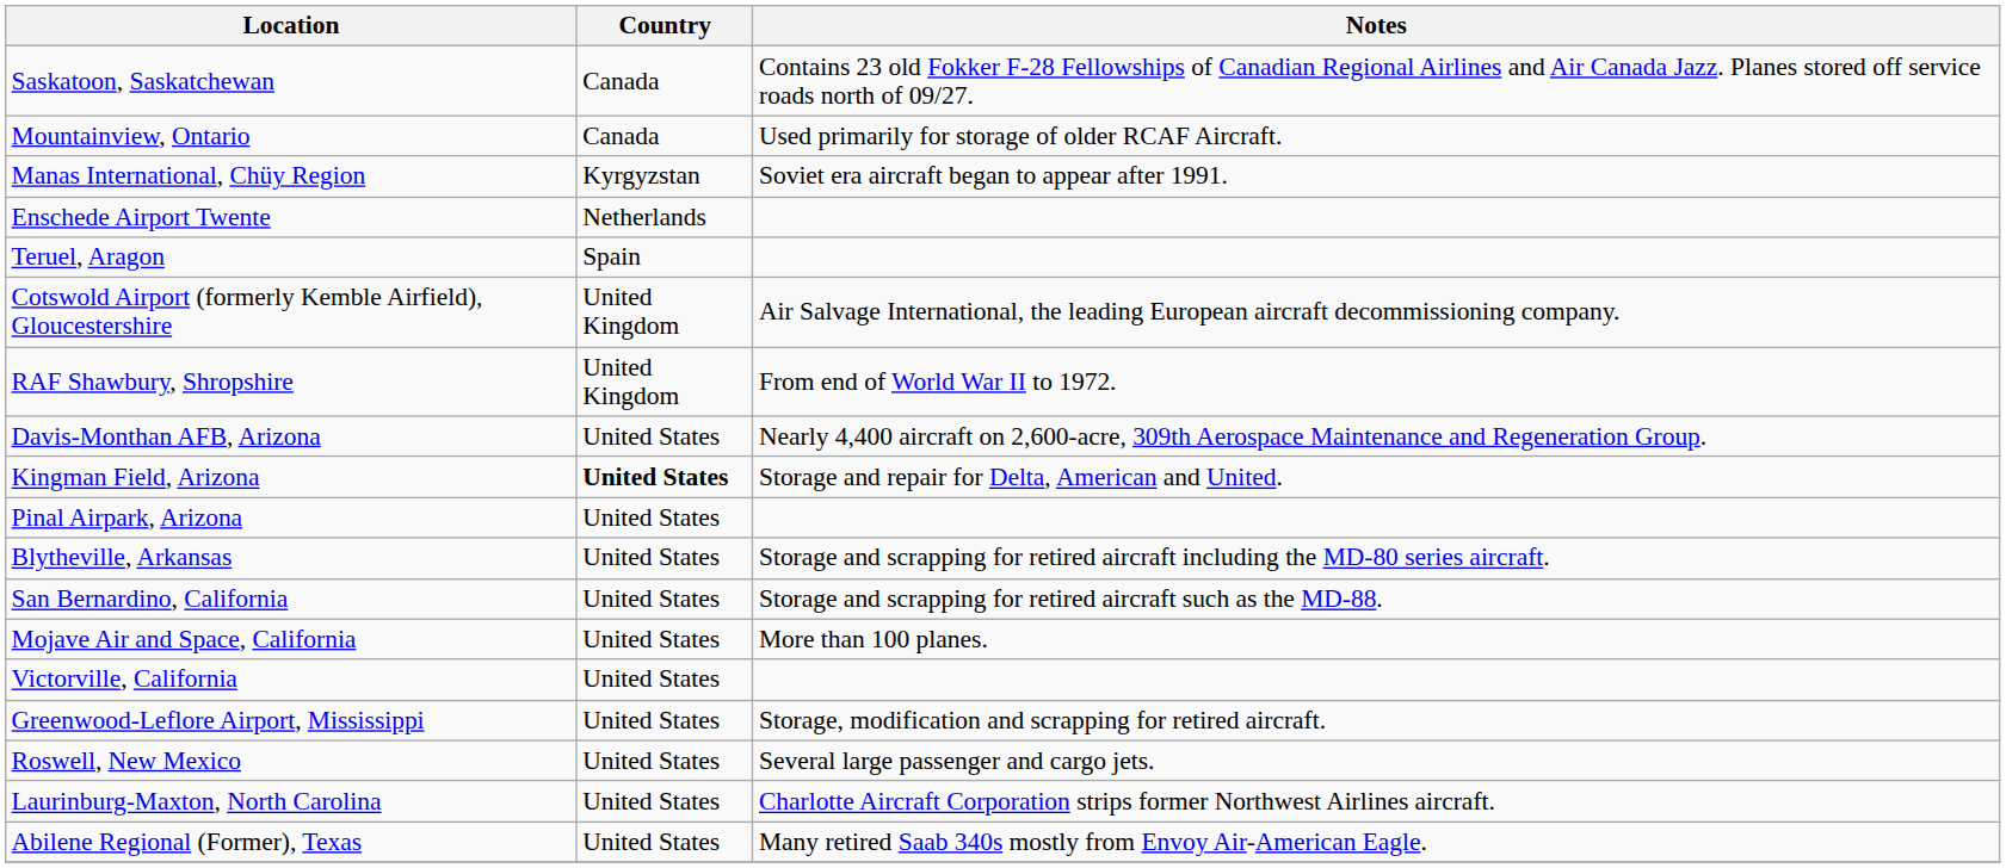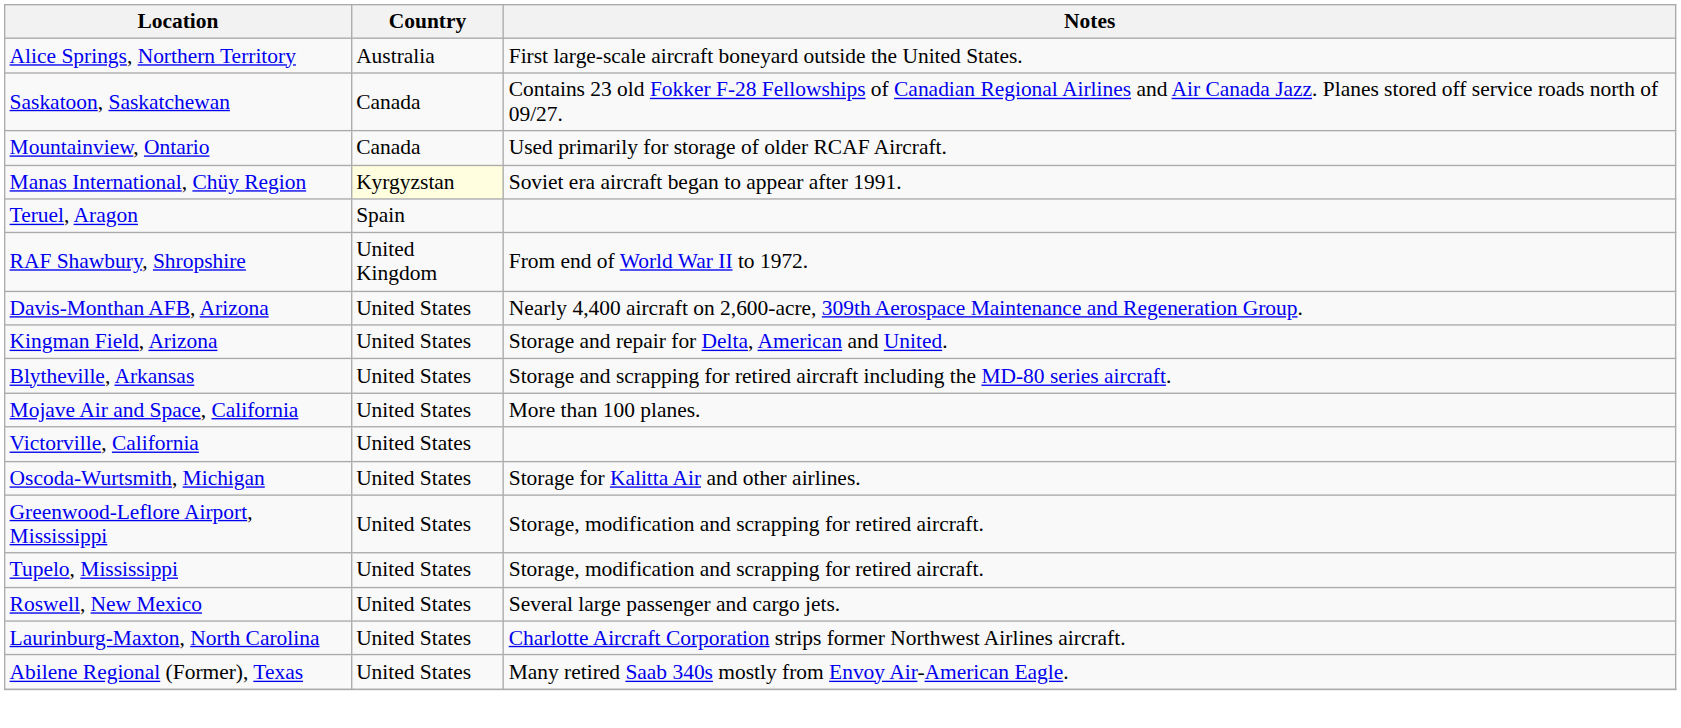+ row: Alice Springs, Northern Territory | Australia | First large-scale aircraft boneyard outside the United States.
Manas International, Chüy Region | Country: no background -> lightyellow background
- row: Enschede Airport Twente | Netherlands
- row: Cotswold Airport (formerly Kemble Airfield), Gloucestershire | United Kingdom | Air Salvage International, the leading European aircraft decommissioning company.
Kingman Field, Arizona | Country: bold -> normal
- row: Pinal Airpark, Arizona | United States
- row: San Bernardino, California | United States | Storage and scrapping for retired aircraft such as the MD-88.
+ row: Oscoda-Wurtsmith, Michigan | United States | Storage for Kalitta Air and other airlines.
+ row: Tupelo, Mississippi | United States | Storage, modification and scrapping for retired aircraft.
